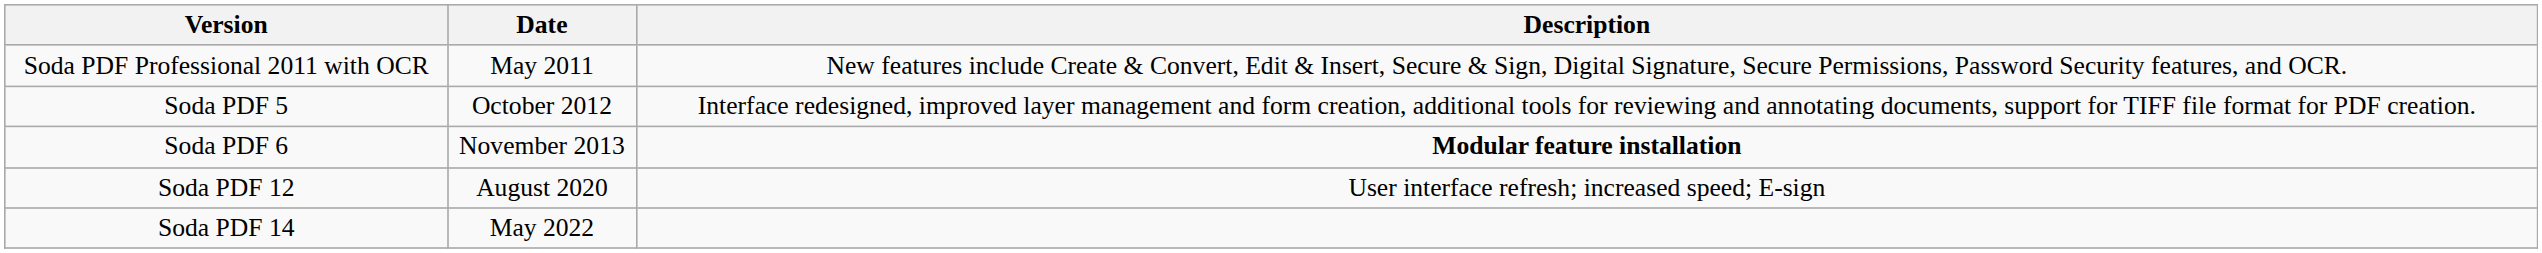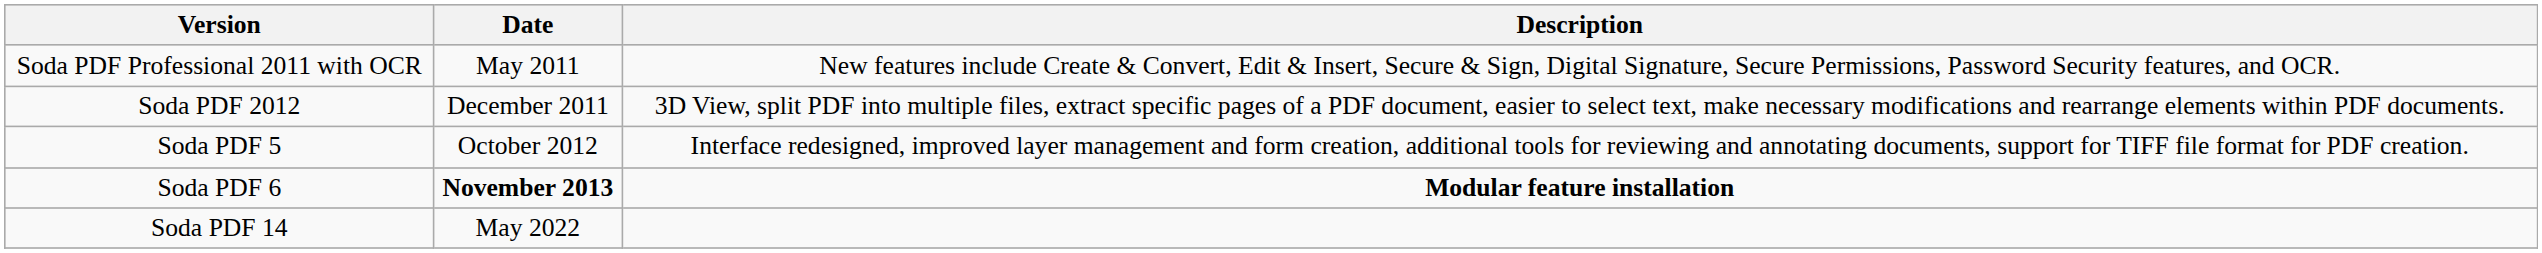+ row: Soda PDF 2012 | December 2011 | 3D View, split PDF into multiple files, extract specific pages of a PDF document, easier to select text, make necessary modifications and rearrange elements within PDF documents.
Soda PDF 6 | Date: normal -> bold
- row: Soda PDF 12 | August 2020 | User interface refresh; increased speed; E-sign
